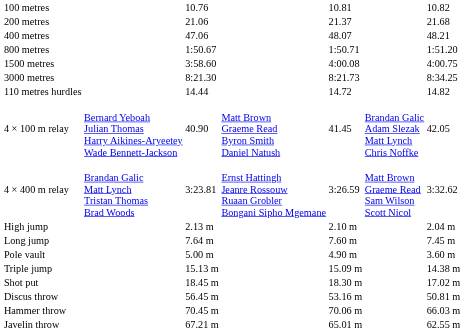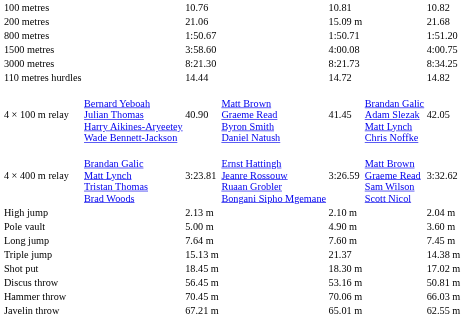200 metres | column 5: 21.37 -> 15.09 m
- row: 400 metres | 47.06 | 48.07 | 48.21
rows swapped: Pole vault <-> Long jump
Triple jump | column 5: 15.09 m -> 21.37
